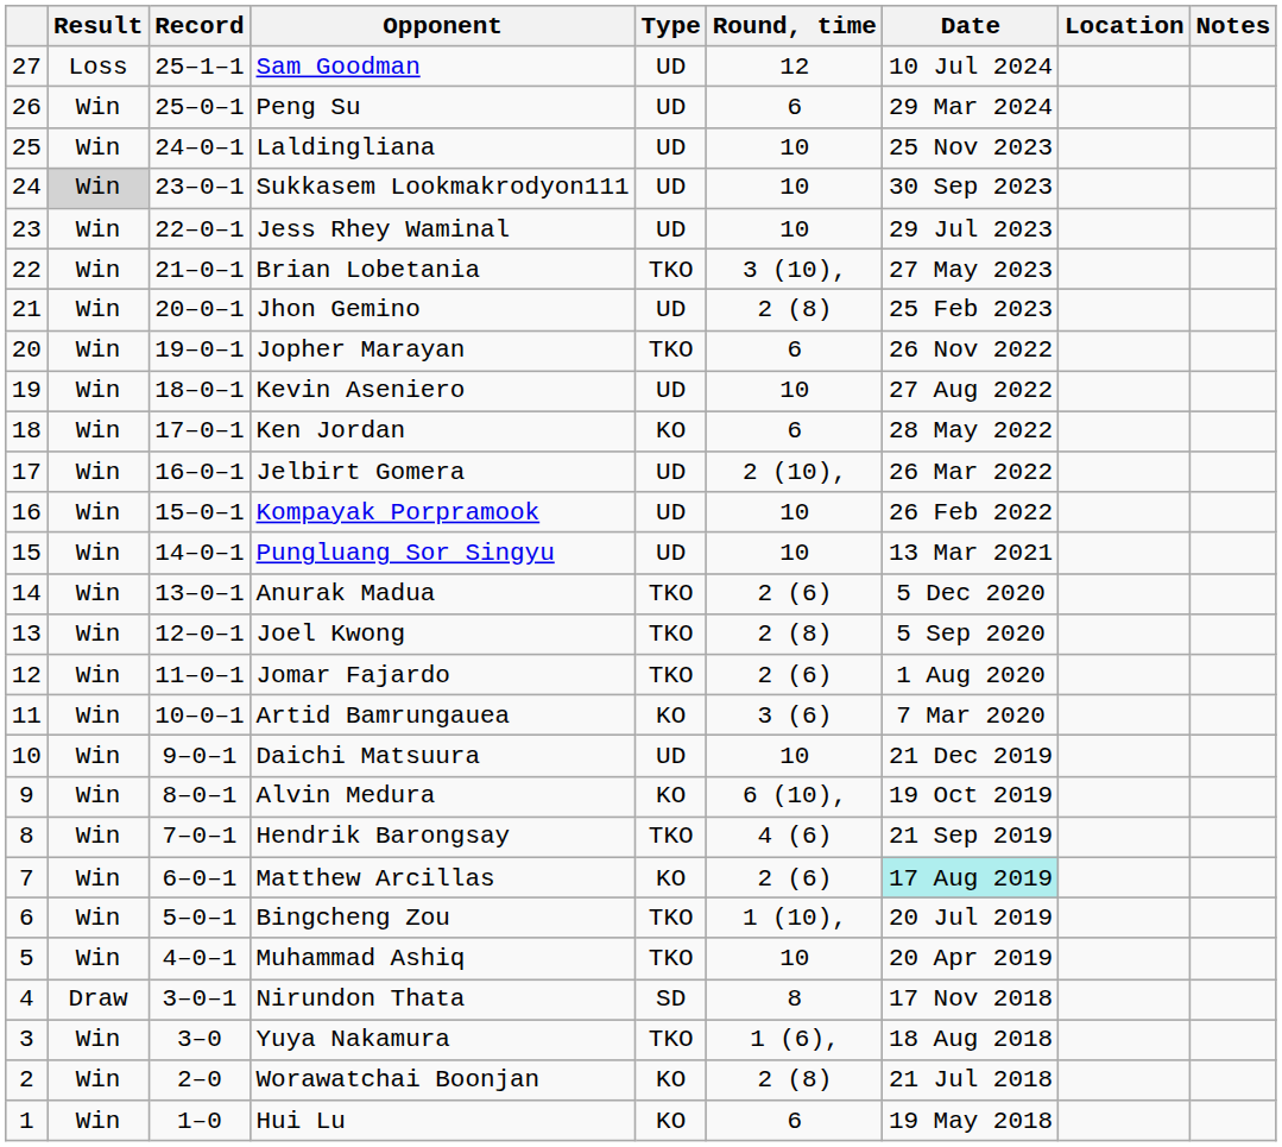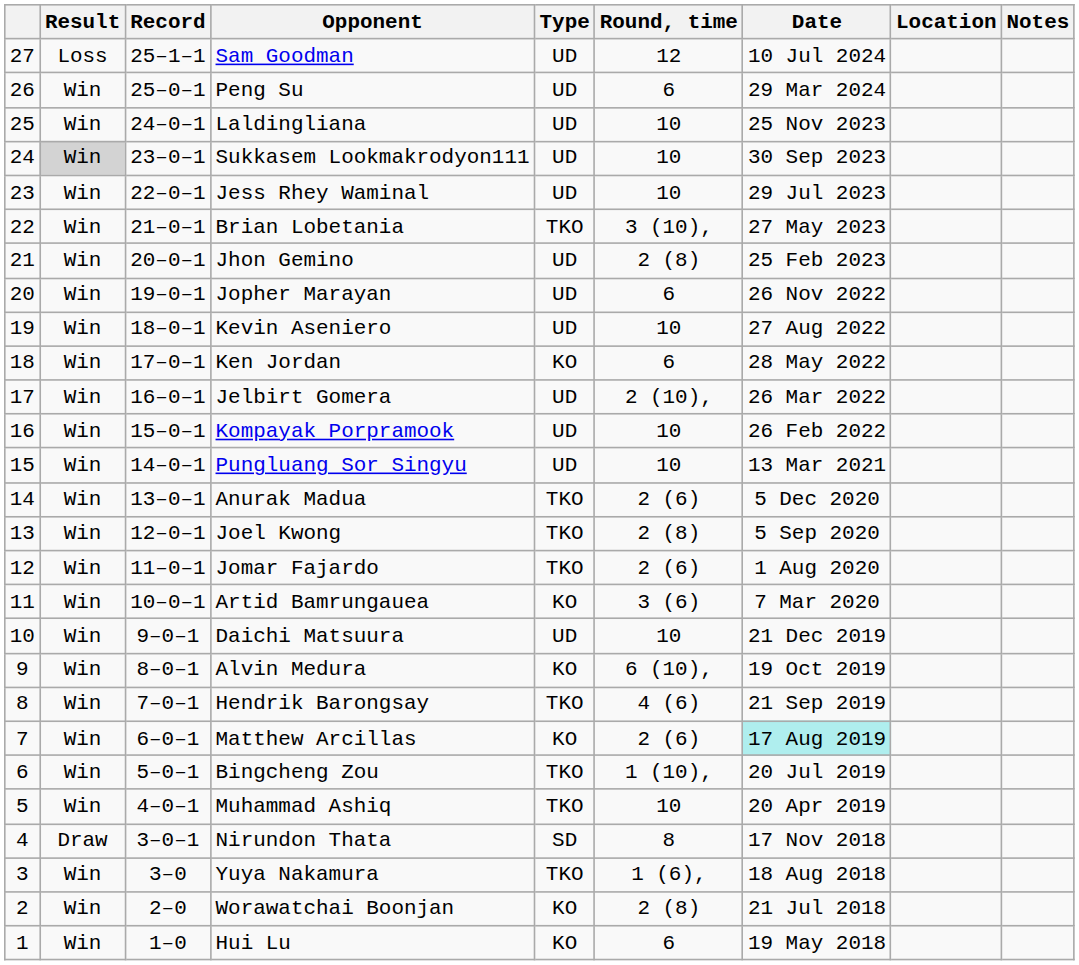Jopher Marayan | Type: TKO -> UD
